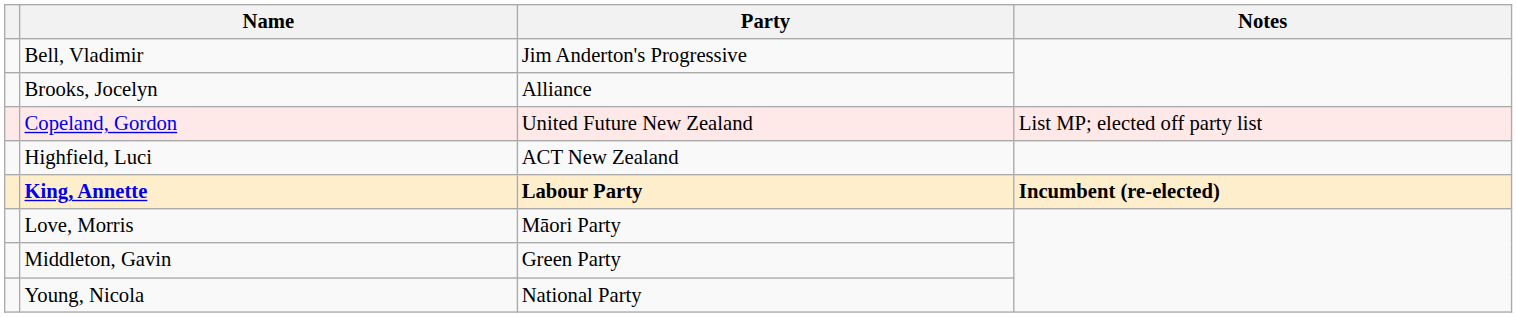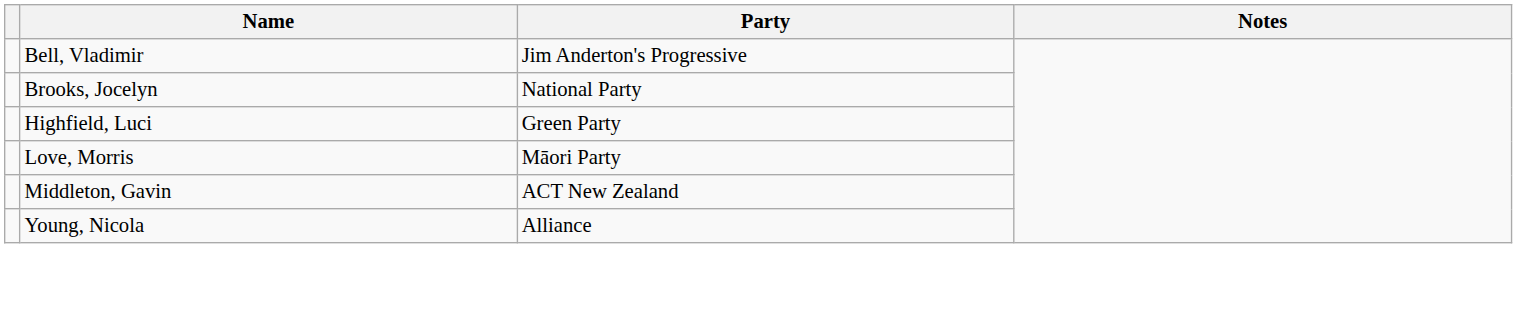Brooks, Jocelyn | Party: Alliance -> National Party
- row: Copeland, Gordon | United Future New Zealand | List MP; elected off party list
Highfield, Luci | Party: ACT New Zealand -> Green Party
- row: King, Annette | Labour Party | Incumbent (re-elected)
Middleton, Gavin | Party: Green Party -> ACT New Zealand
Young, Nicola | Party: National Party -> Alliance
